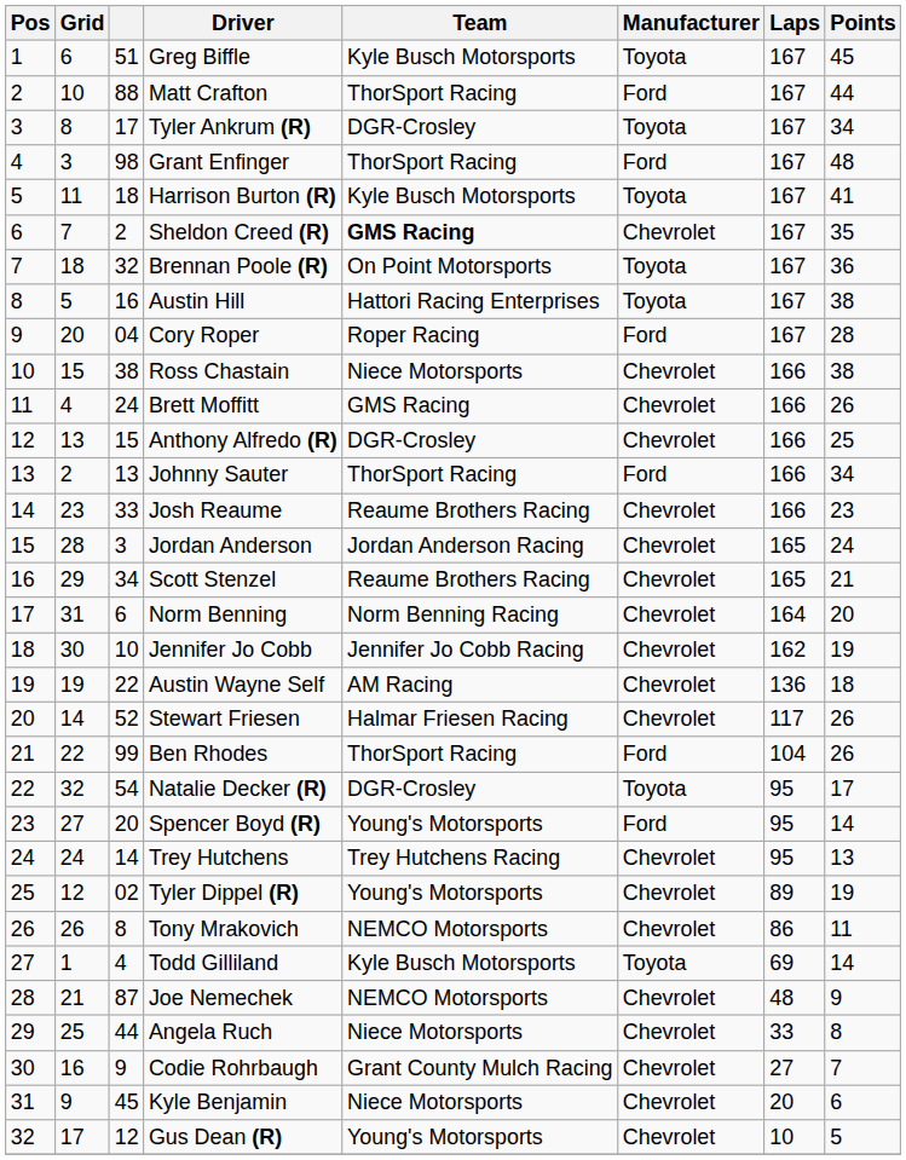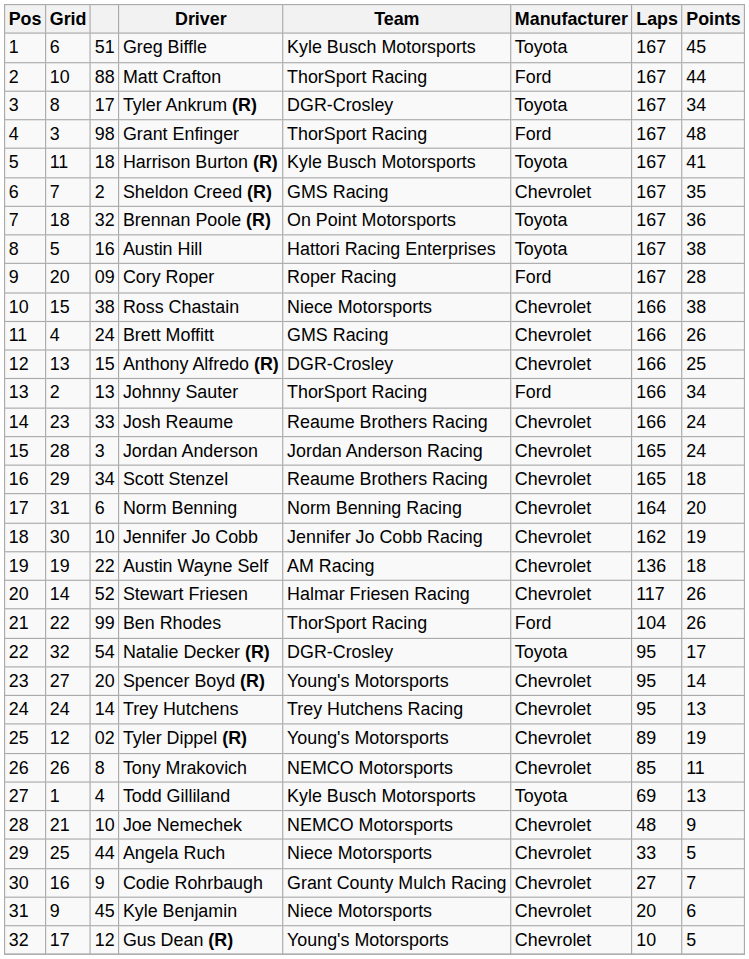Sheldon Creed (R) | Team: bold -> normal
Cory Roper | column 3: 04 -> 09
Josh Reaume | Points: 23 -> 24
Scott Stenzel | Points: 21 -> 18
Spencer Boyd (R) | Manufacturer: Ford -> Chevrolet
Tony Mrakovich | Laps: 86 -> 85
Todd Gilliland | Points: 14 -> 13
Joe Nemechek | column 3: 87 -> 10
Angela Ruch | Points: 8 -> 5
